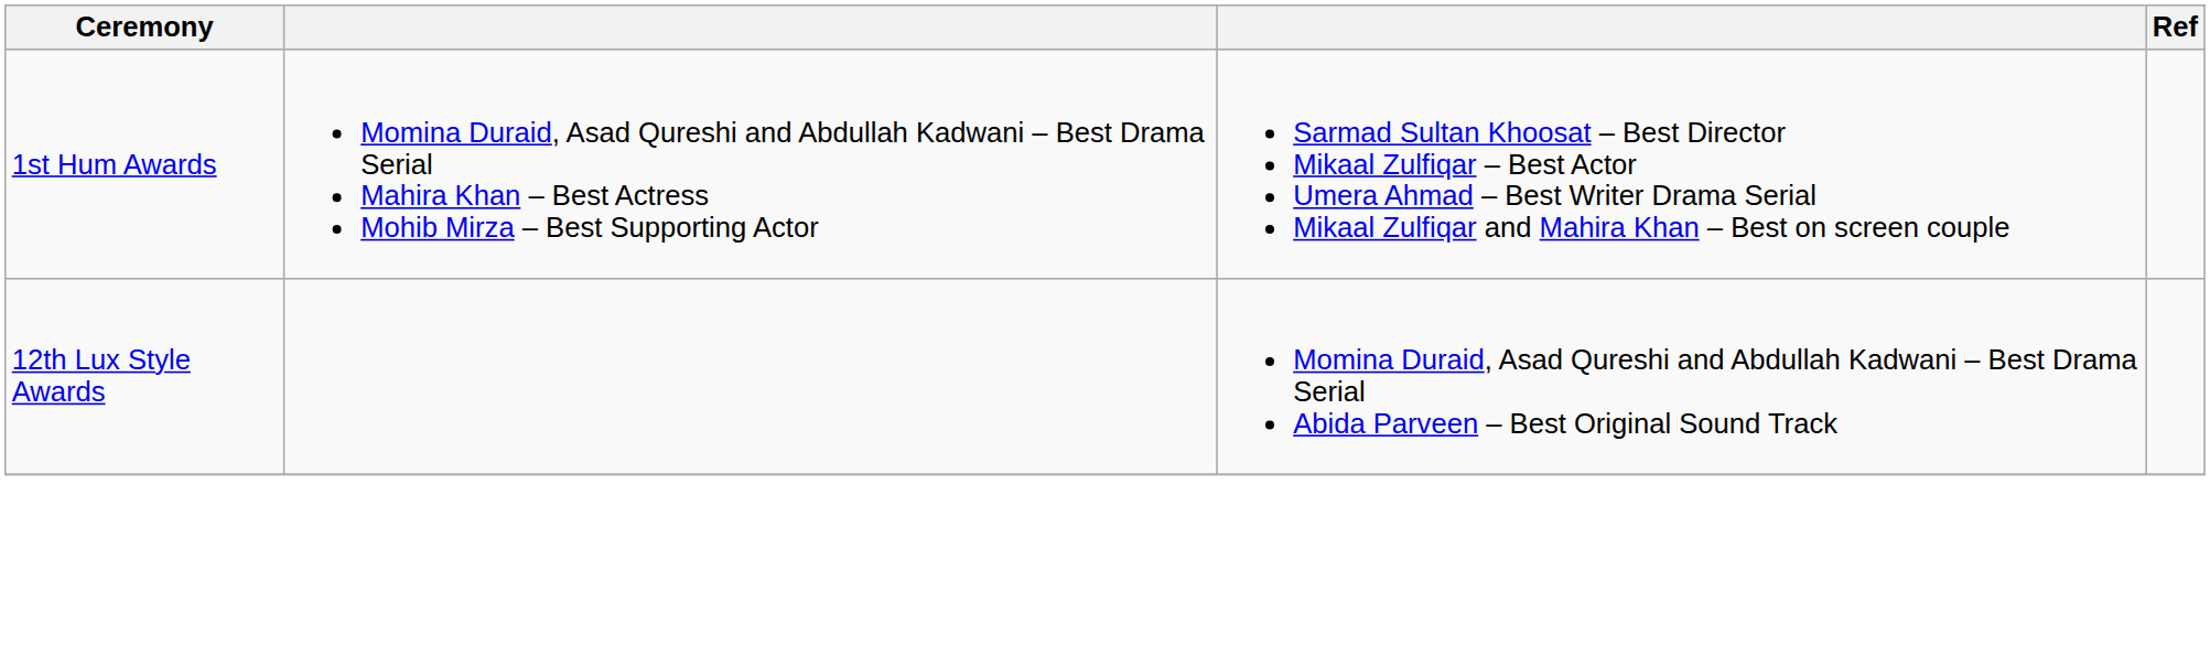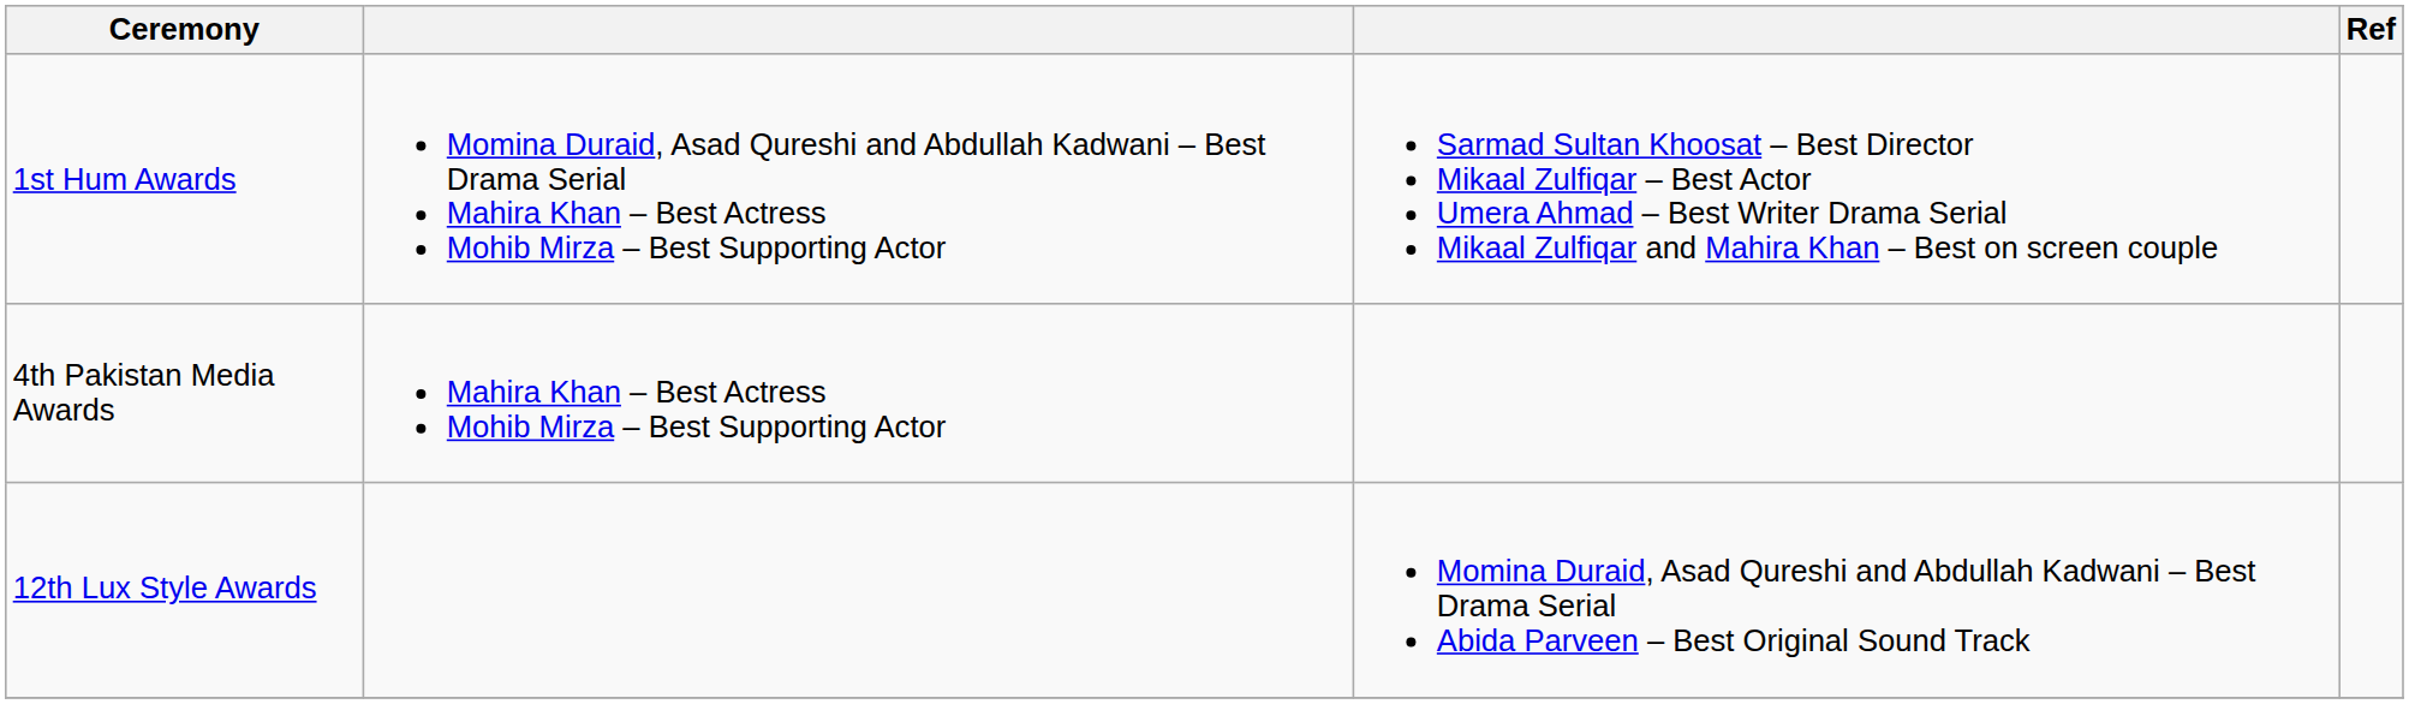+ row: 4th Pakistan Media Awards | Mahira Khan – Best Actress Mohib Mirza – Best Supporting Actor
